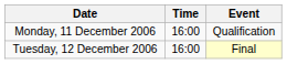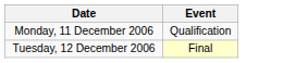- column: Time | 16:00 | 16:00
